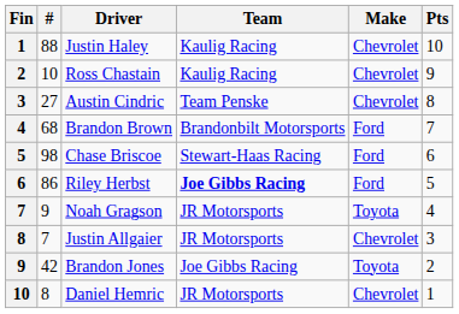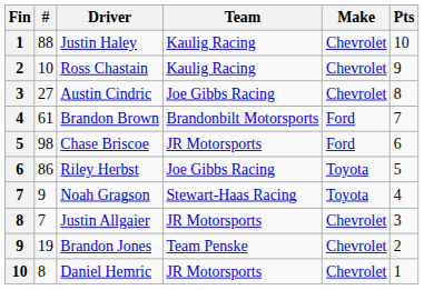Austin Cindric | Team: Team Penske -> Joe Gibbs Racing
Brandon Brown | #: 68 -> 61
Chase Briscoe | Team: Stewart-Haas Racing -> JR Motorsports
Riley Herbst | Team: bold -> normal
Riley Herbst | Make: Ford -> Toyota
Noah Gragson | Team: JR Motorsports -> Stewart-Haas Racing
Brandon Jones | #: 42 -> 19
Brandon Jones | Team: Joe Gibbs Racing -> Team Penske
Brandon Jones | Make: Toyota -> Chevrolet
